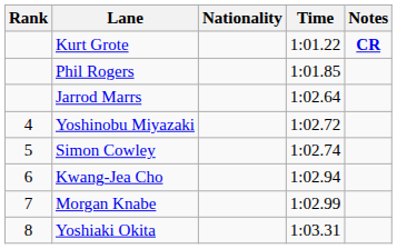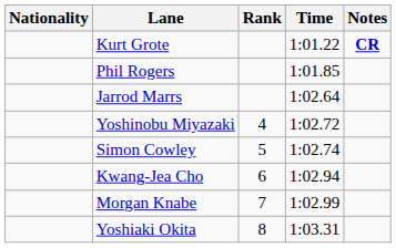columns swapped: Rank <-> Nationality
